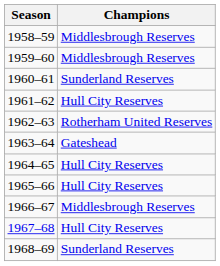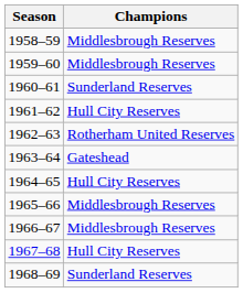1965–66 | Champions: Hull City Reserves -> Middlesbrough Reserves
